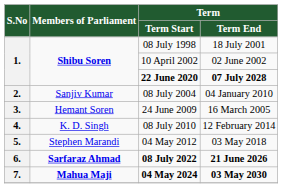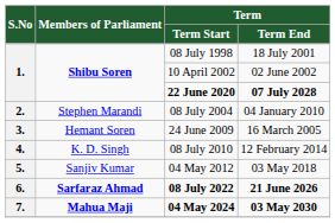08 July 2004 | Members of Parliament: Sanjiv Kumar -> Stephen Marandi
04 May 2012 | Members of Parliament: Stephen Marandi -> Sanjiv Kumar
